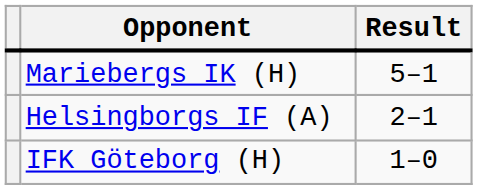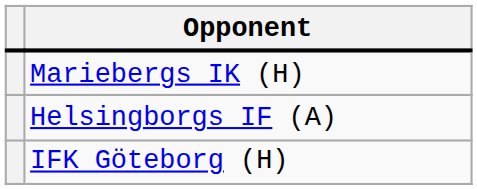- column: Result | 5–1 | 2–1 | 1–0
